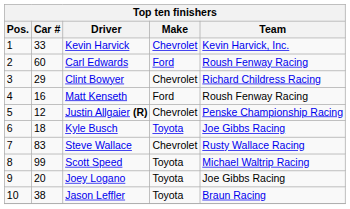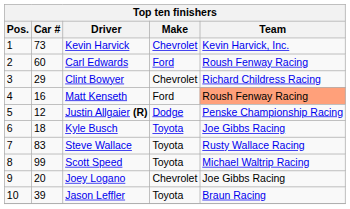Kevin Harvick | Car #: 33 -> 73
Matt Kenseth | Team: no background -> lightsalmon background
Justin Allgaier (R) | Make: Chevrolet -> Dodge
Steve Wallace | Make: Chevrolet -> Toyota
Joey Logano | Make: Toyota -> Chevrolet
Jason Leffler | Car #: 38 -> 39
